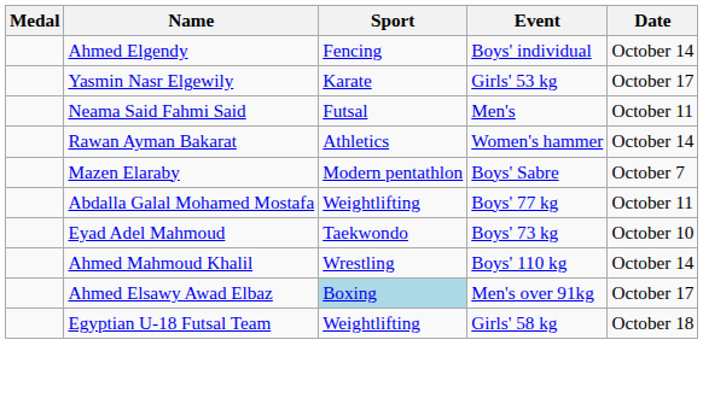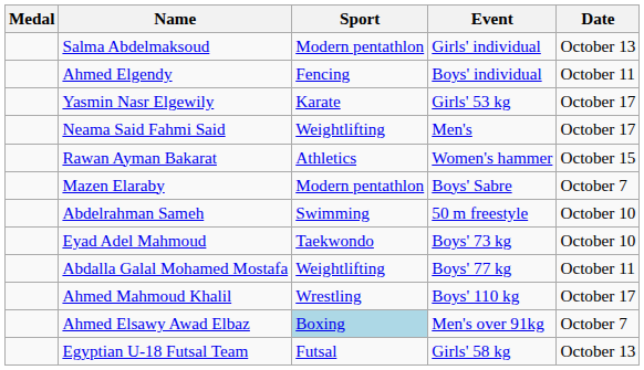+ row: Salma Abdelmaksoud | Modern pentathlon | Girls' individual | October 13
Ahmed Elgendy | Date: October 14 -> October 11
Neama Said Fahmi Said | Sport: Futsal -> Weightlifting
Neama Said Fahmi Said | Date: October 11 -> October 17
Rawan Ayman Bakarat | Date: October 14 -> October 15
+ row: Abdelrahman Sameh | Swimming | 50 m freestyle | October 10
rows swapped: Eyad Adel Mahmoud <-> Abdalla Galal Mohamed Mostafa
Ahmed Mahmoud Khalil | Date: October 14 -> October 17
Ahmed Elsawy Awad Elbaz | Date: October 17 -> October 7
Egyptian U-18 Futsal Team | Sport: Weightlifting -> Futsal
Egyptian U-18 Futsal Team | Date: October 18 -> October 13
